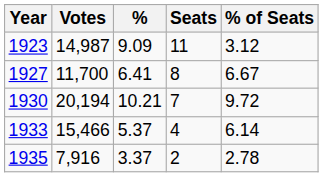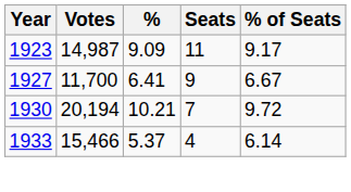1923 | % of Seats: 3.12 -> 9.17
1927 | Seats: 8 -> 9
- row: 1935 | 7,916 | 3.37 | 2 | 2.78
